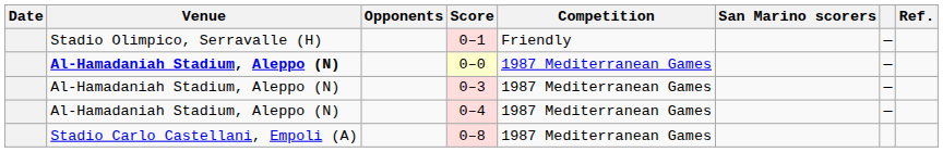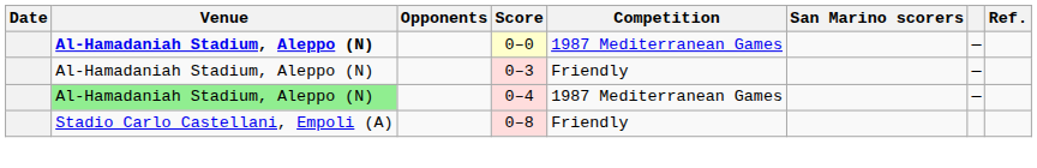- row: Stadio Olimpico, Serravalle (H) | 0–1 | Friendly | —
0–3 | Competition: 1987 Mediterranean Games -> Friendly
0–4 | Venue: no background -> lightgreen background
0–8 | Competition: 1987 Mediterranean Games -> Friendly
